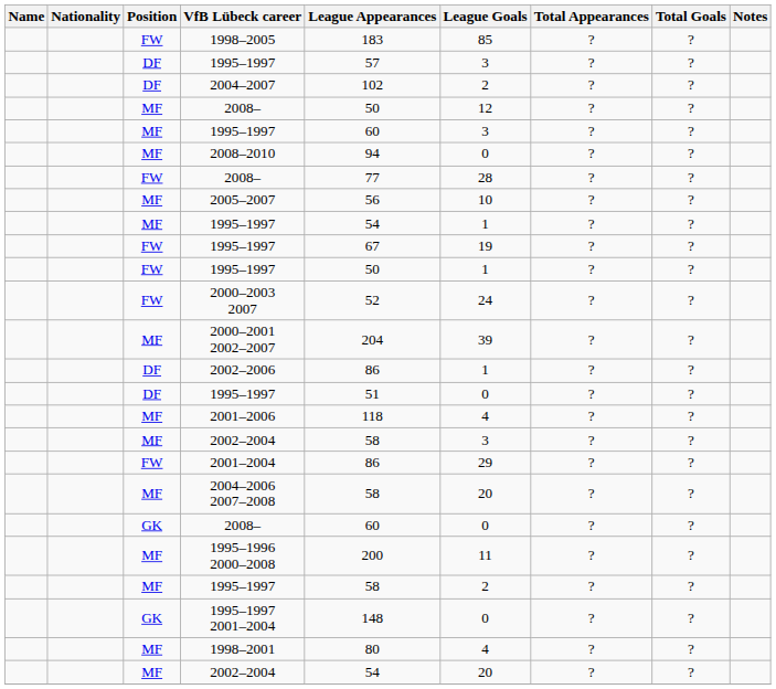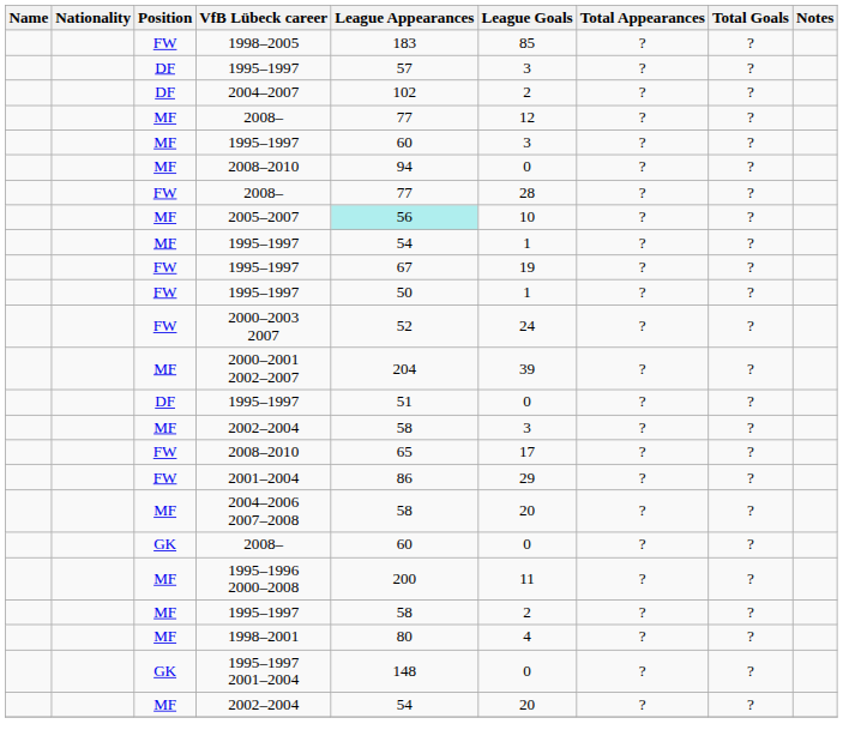MF / 2008– | League Appearances: 50 -> 77
2005–2007 | League Appearances: no background -> paleturquoise background
- row: DF | 2002–2006 | 86 | 1 | ? | ?
- row: MF | 2001–2006 | 118 | 4 | ? | ?
+ row: FW | 2008–2010 | 65 | 17 | ? | ?
rows swapped: 1995–1997 2001–2004 <-> 1998–2001
